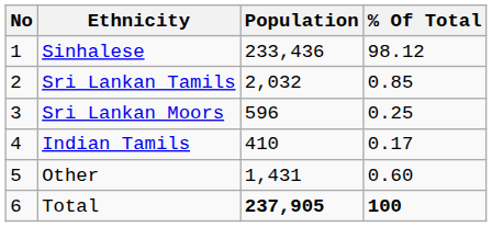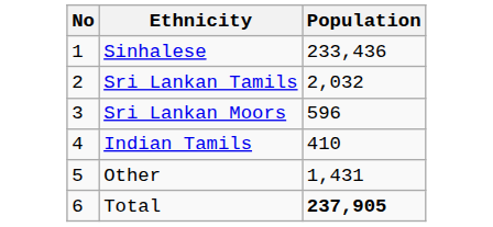- column: % Of Total | 98.12 | 0.85 | 0.25 | 0.17 | 0.60 | 100
